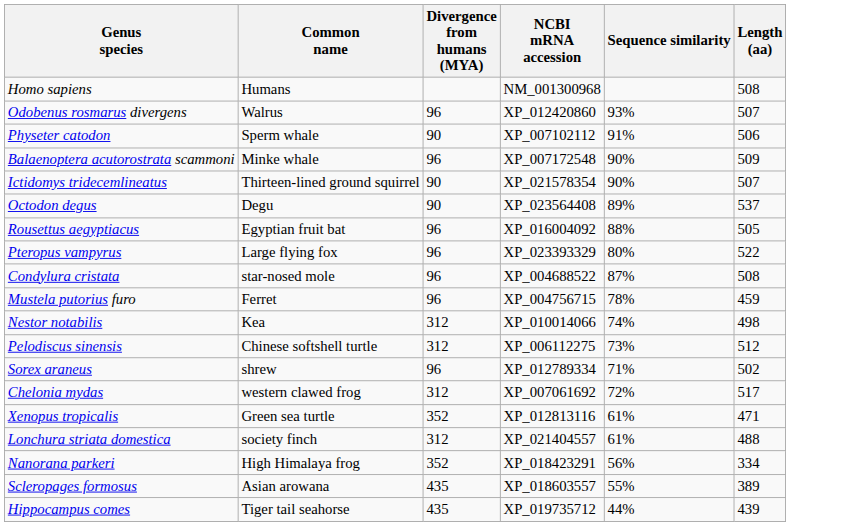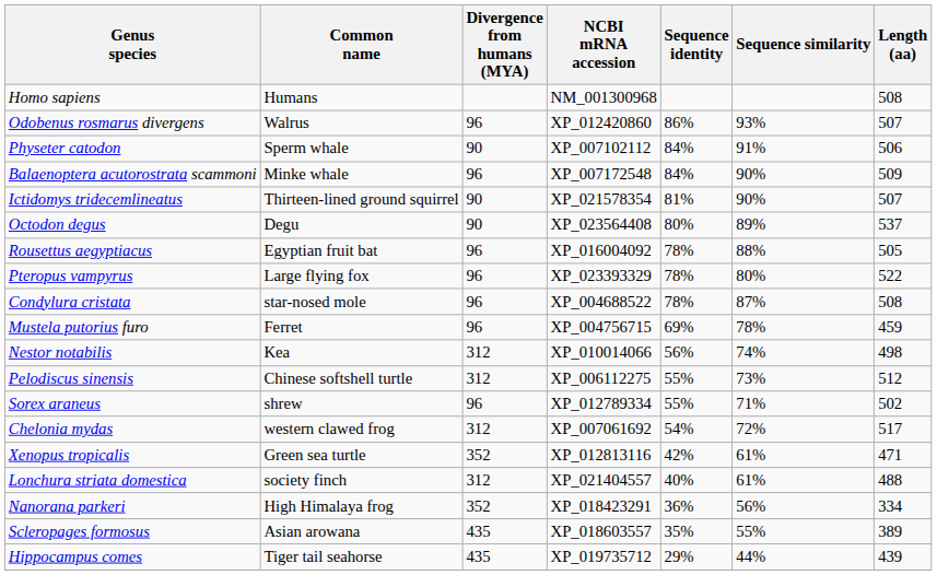+ column: Sequence identity | 86% | 84% | 84% | 81% | 80% | 78% | 78% | 78% | 69% | 56% | 55% | 55% | 54% | 42% | 40% | 36% | 35% | 29%
